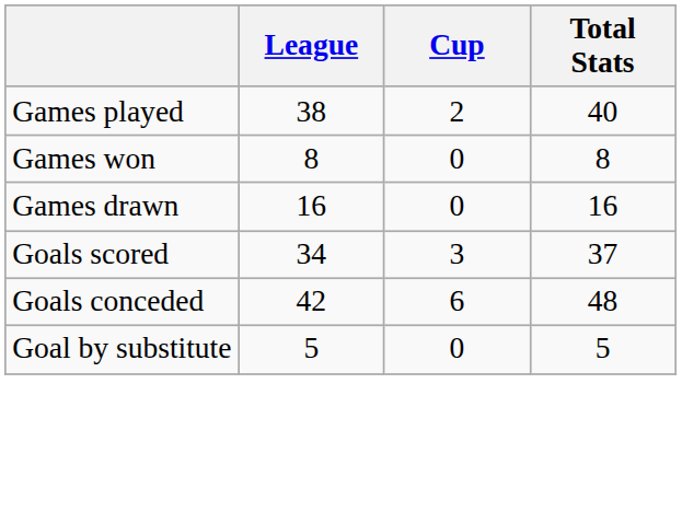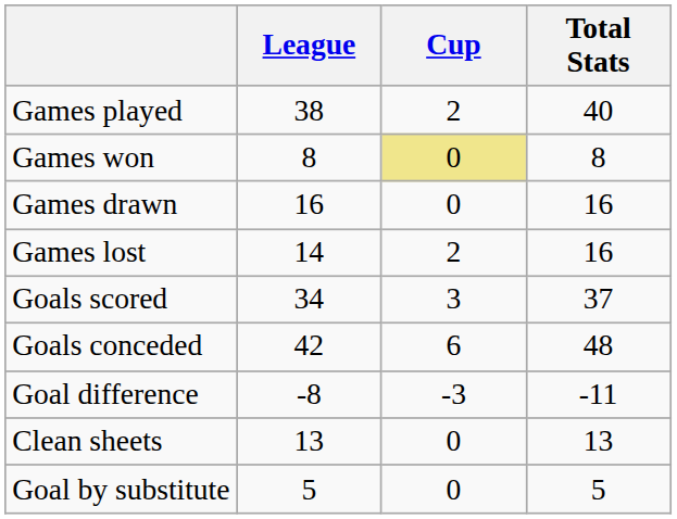Games won | Cup: no background -> khaki background
+ row: Games lost | 14 | 2 | 16
+ row: Goal difference | -8 | -3 | -11
+ row: Clean sheets | 13 | 0 | 13
